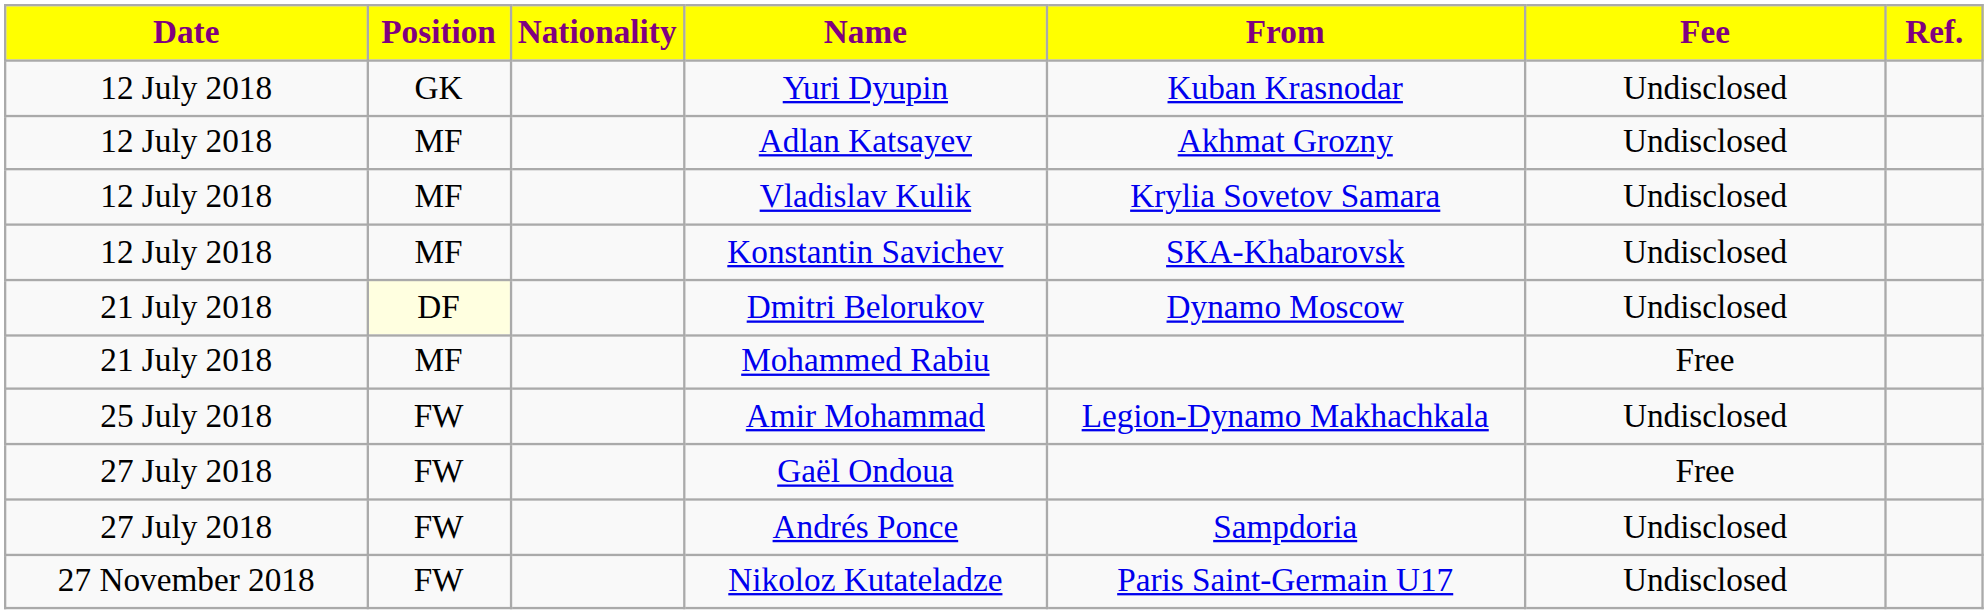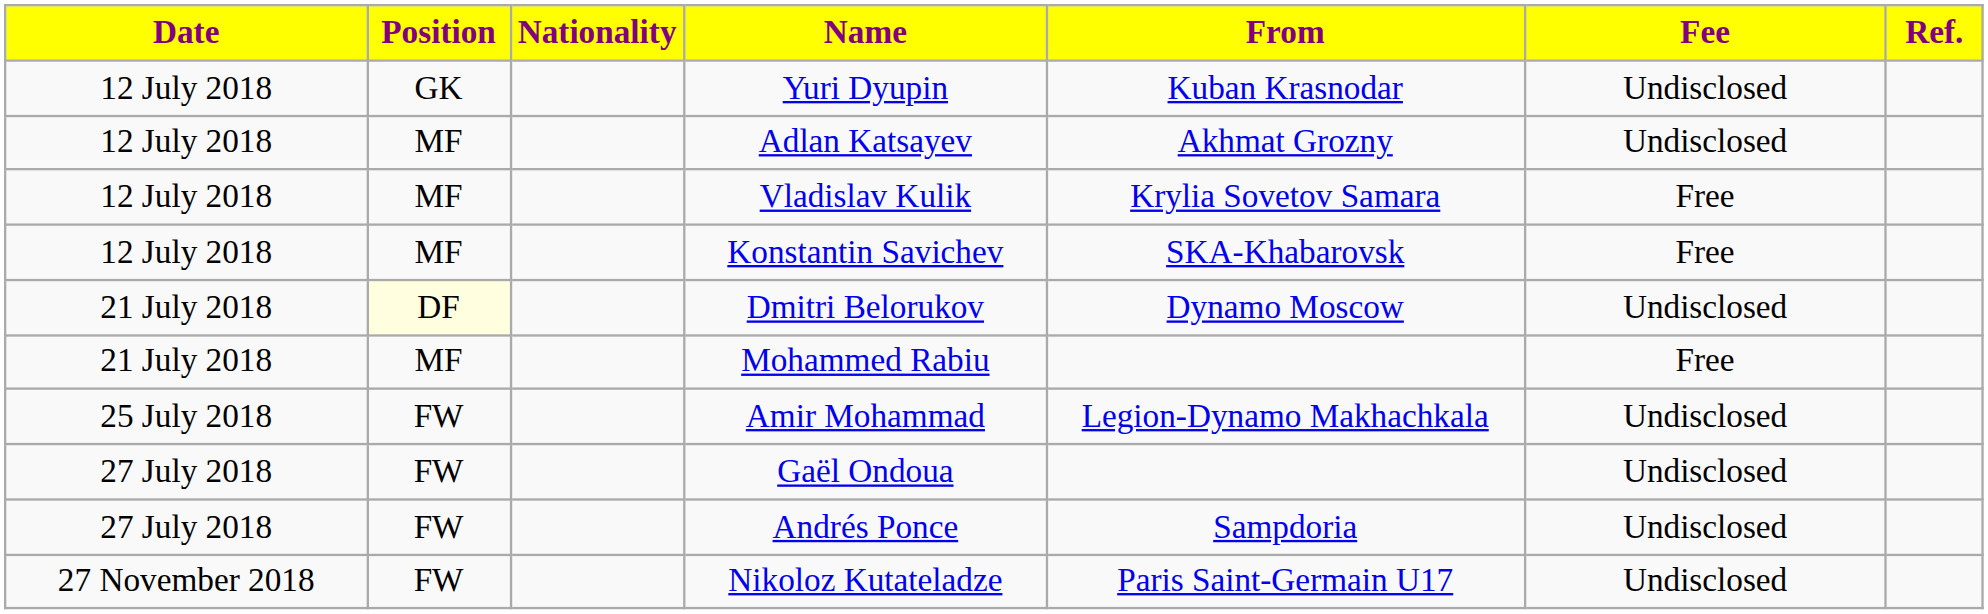Vladislav Kulik | Fee: Undisclosed -> Free
Konstantin Savichev | Fee: Undisclosed -> Free
Gaël Ondoua | Fee: Free -> Undisclosed
